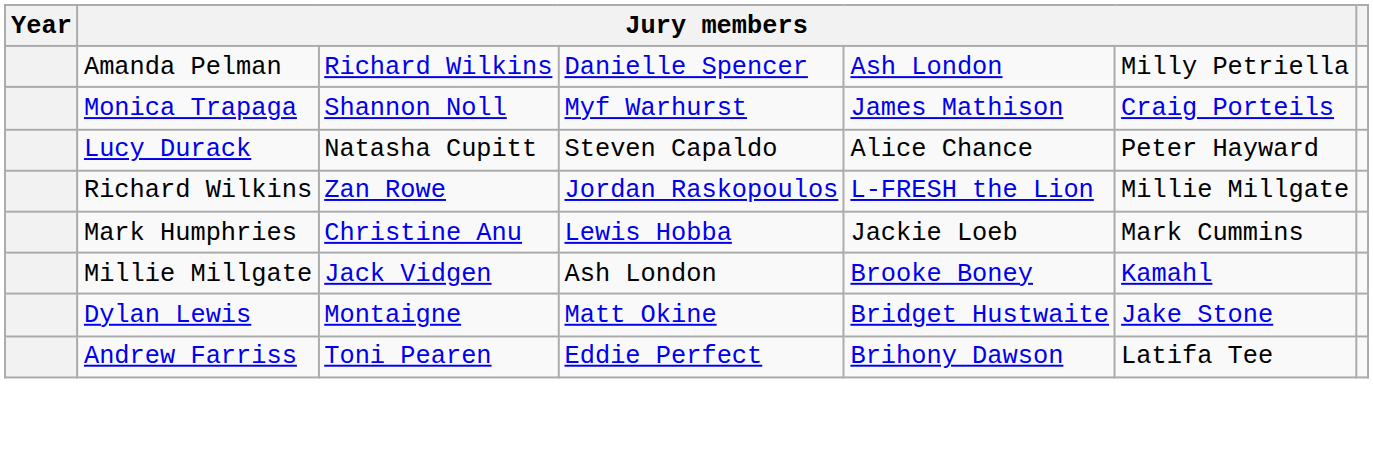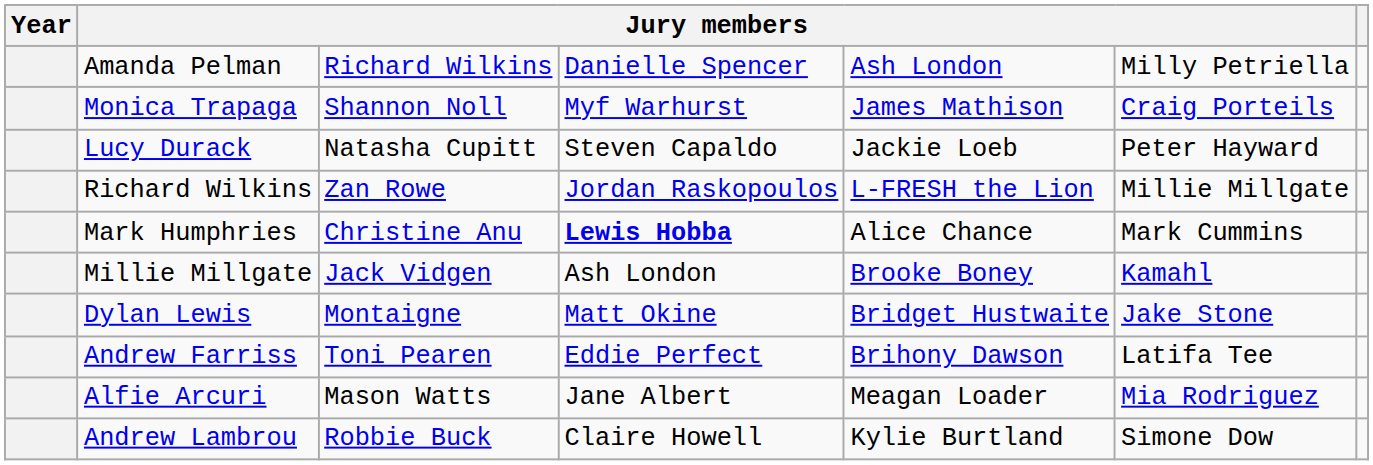Lucy Durack | column 5: Alice Chance -> Jackie Loeb
Mark Humphries | column 4: normal -> bold
Mark Humphries | column 5: Jackie Loeb -> Alice Chance
+ row: Alfie Arcuri | Mason Watts | Jane Albert | Meagan Loader | Mia Rodriguez
+ row: Andrew Lambrou | Robbie Buck | Claire Howell | Kylie Burtland | Simone Dow
